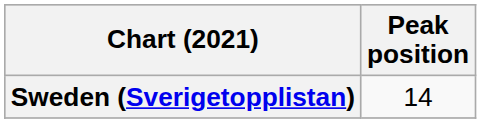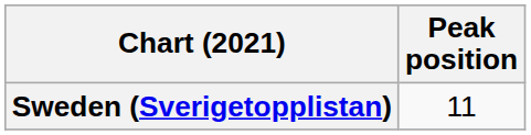Sweden (Sverigetopplistan) | Peak position: 14 -> 11
